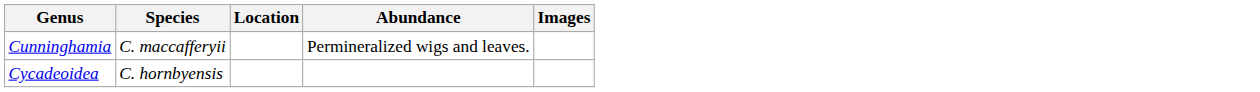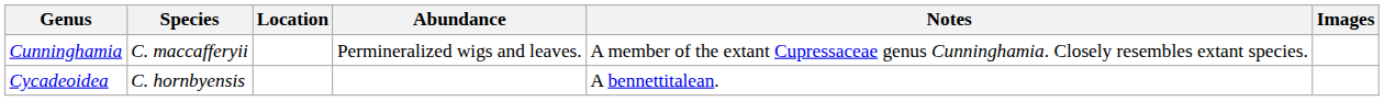+ column: Notes | A member of the extant Cupressaceae genus Cunninghamia. Closely resembles extant species. | A bennettitalean.
